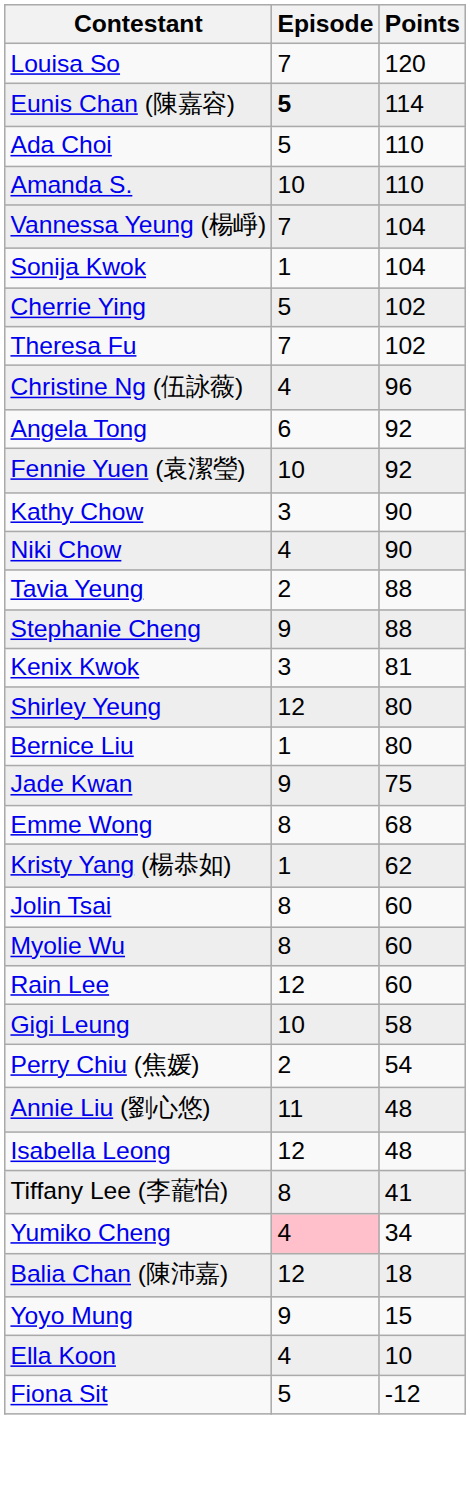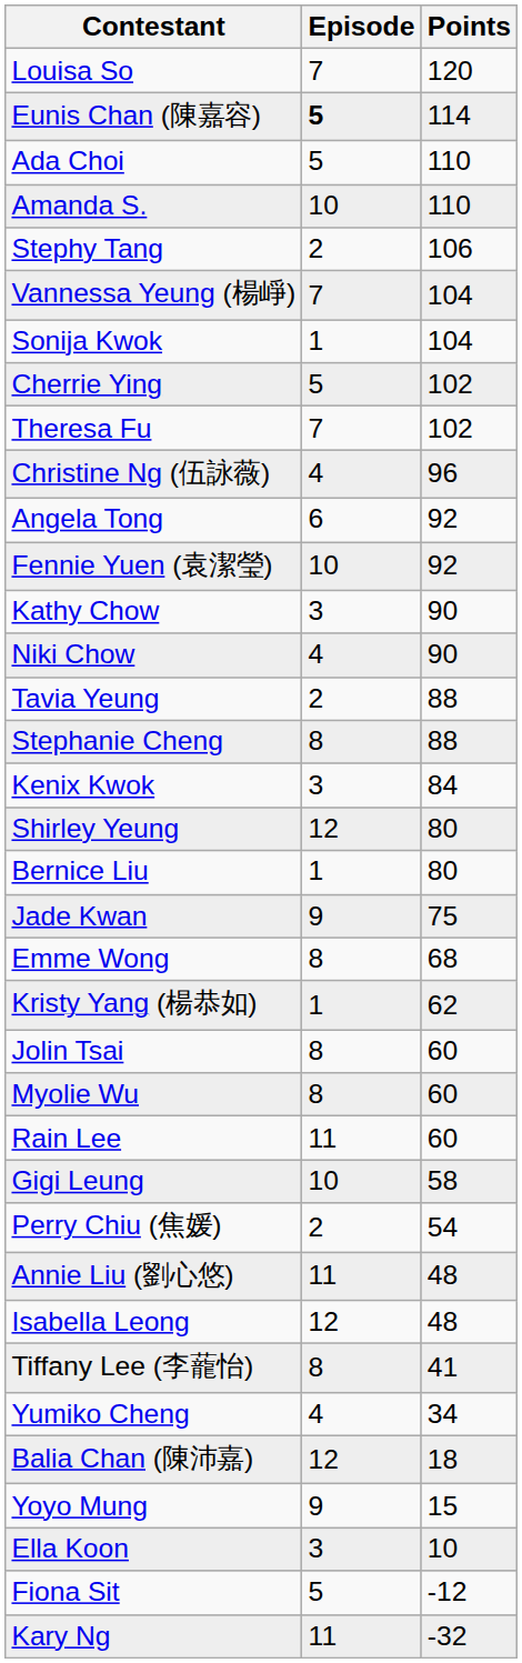+ row: Stephy Tang | 2 | 106
Stephanie Cheng | Episode: 9 -> 8
Kenix Kwok | Points: 81 -> 84
Rain Lee | Episode: 12 -> 11
Yumiko Cheng | Episode: pink background -> no background
Ella Koon | Episode: 4 -> 3
+ row: Kary Ng | 11 | -32
